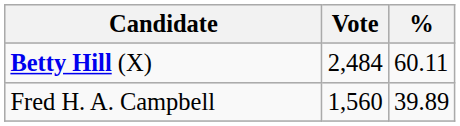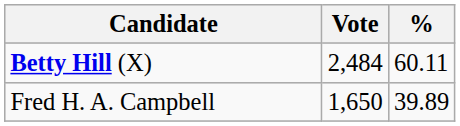Fred H. A. Campbell | Vote: 1,560 -> 1,650
